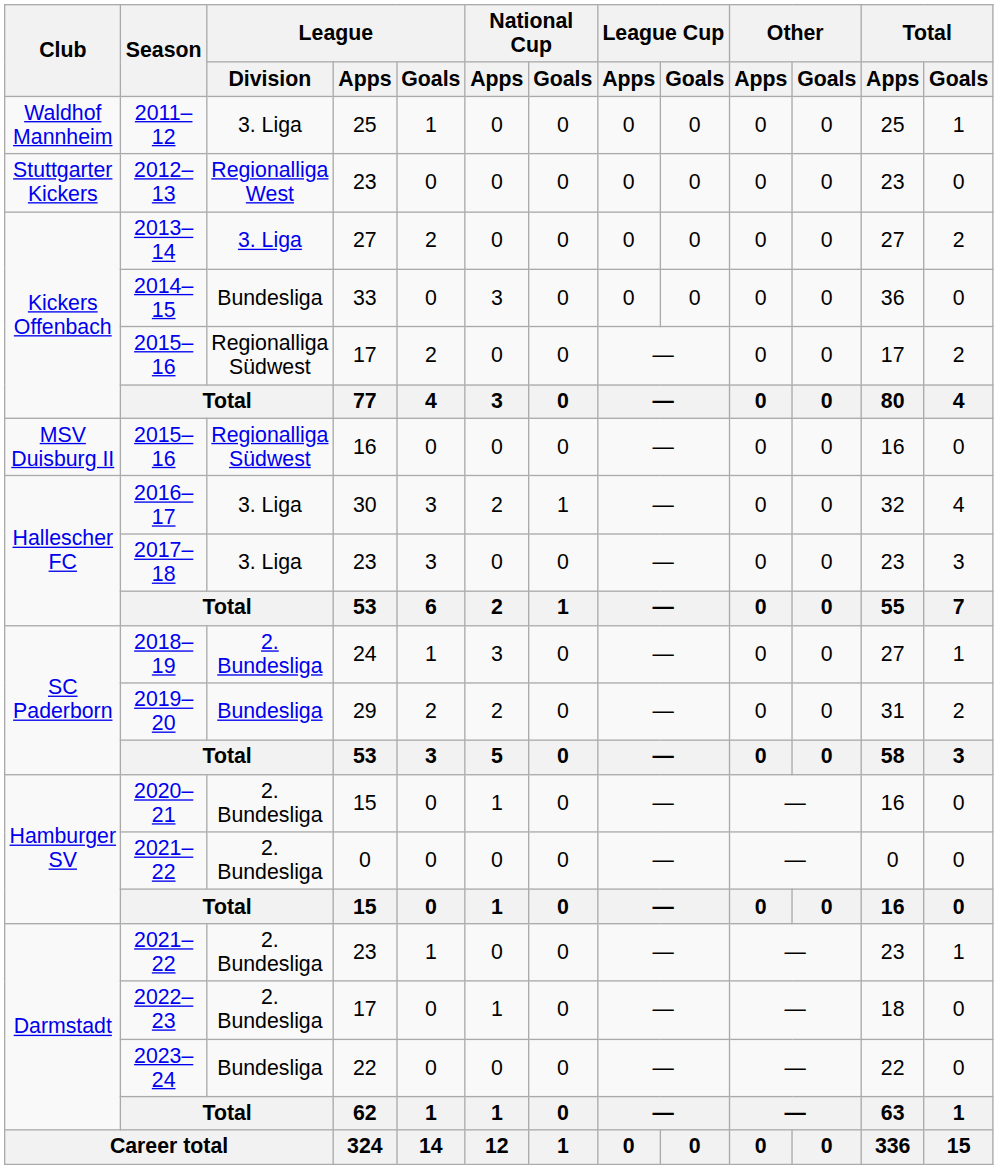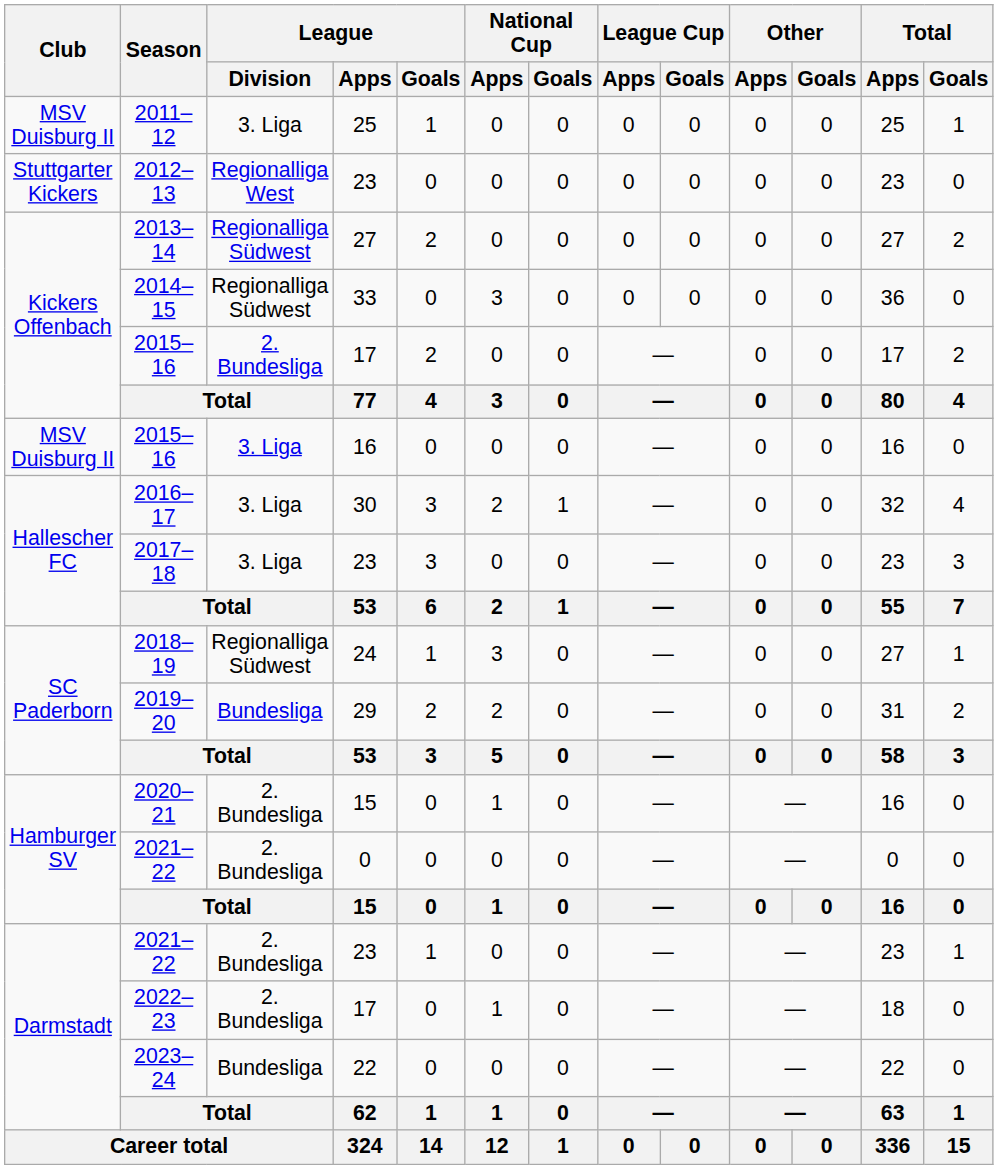2011–12 | Club: Waldhof Mannheim -> MSV Duisburg II
2013–14 | League / Division: 3. Liga -> Regionalliga Südwest
2014–15 | League / Division: Bundesliga -> Regionalliga Südwest
2015–16 / 17 | League / Division: Regionalliga Südwest -> 2. Bundesliga
2015–16 / 16 | League / Division: Regionalliga Südwest -> 3. Liga
2018–19 | League / Division: 2. Bundesliga -> Regionalliga Südwest
